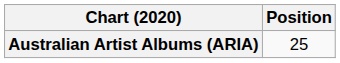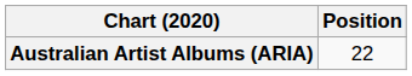Australian Artist Albums (ARIA) | Position: 25 -> 22
